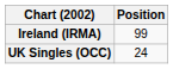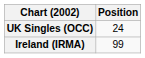rows swapped: Ireland (IRMA) <-> UK Singles (OCC)
